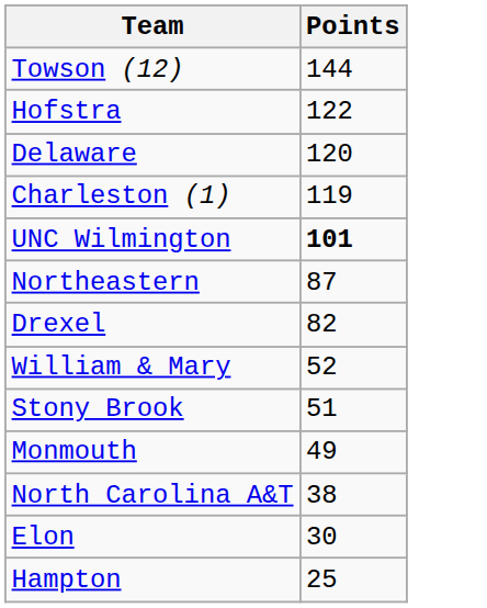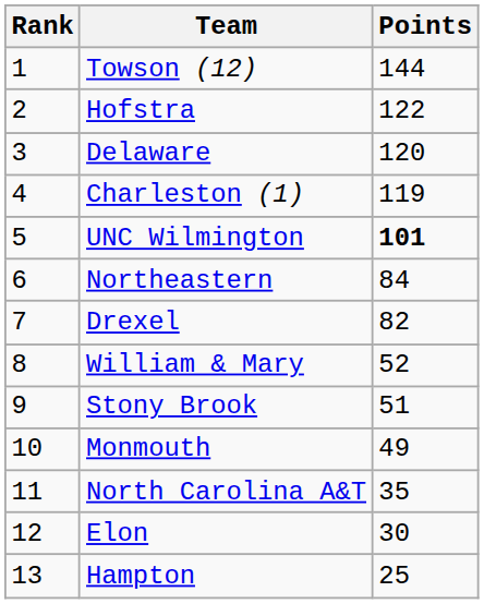+ column: Rank | 1 | 2 | 3 | 4 | 5 | 6 | 7 | 8 | 9 | 10 | 11 | 12 | 13
Northeastern | Points: 87 -> 84
North Carolina A&T | Points: 38 -> 35
